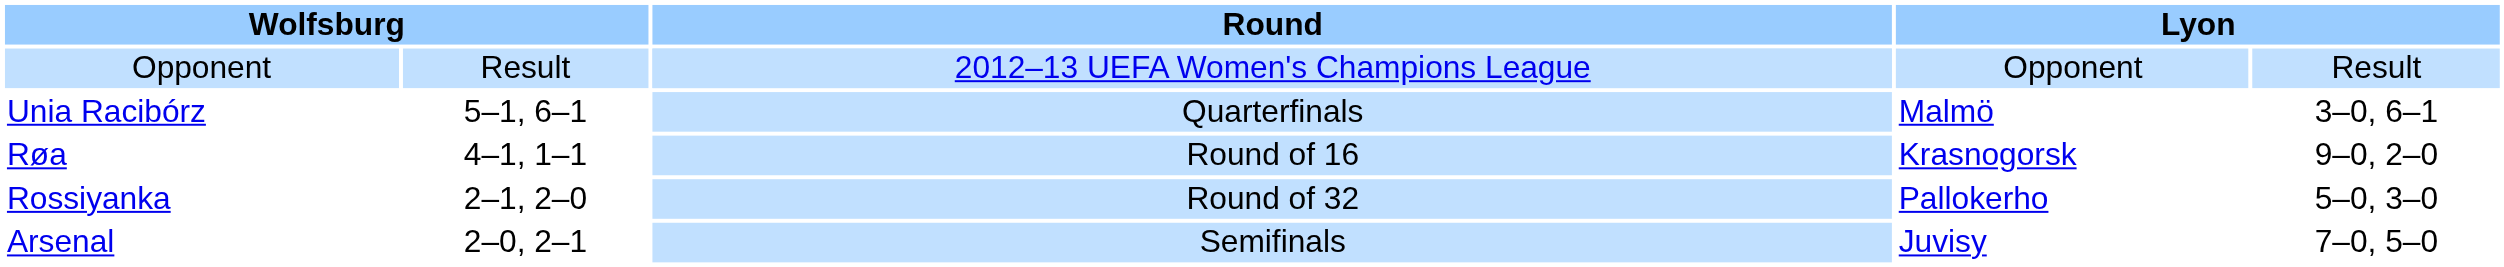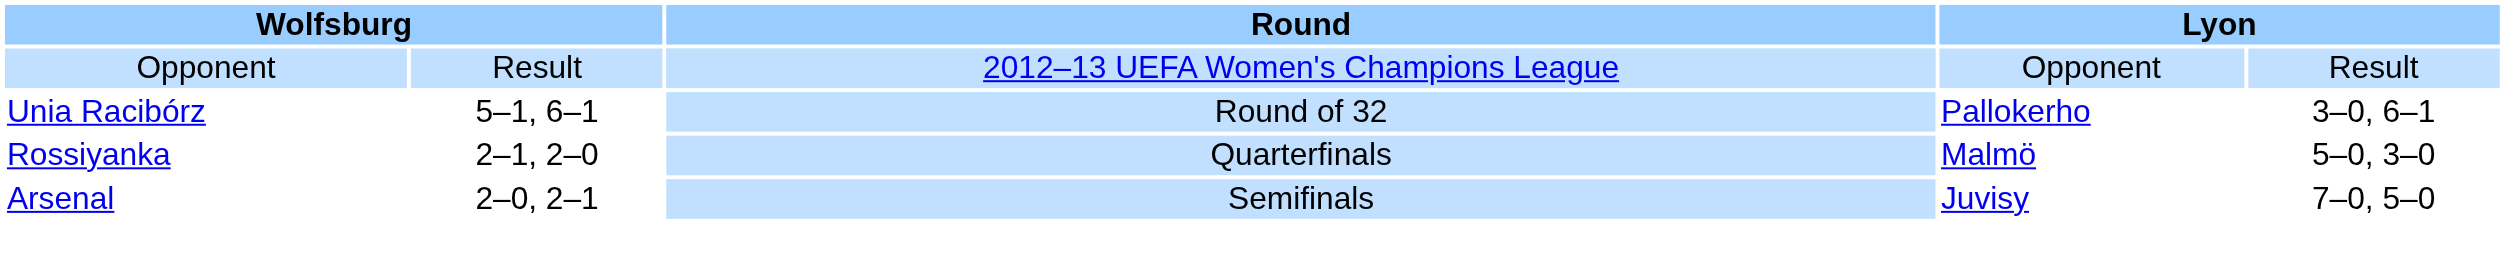Unia Racibórz | Round: Quarterfinals -> Round of 32
Unia Racibórz | column 4: Malmö -> Pallokerho
- row: Røa | 4–1, 1–1 | Round of 16 | Krasnogorsk | 9–0, 2–0
Rossiyanka | Round: Round of 32 -> Quarterfinals
Rossiyanka | column 4: Pallokerho -> Malmö
